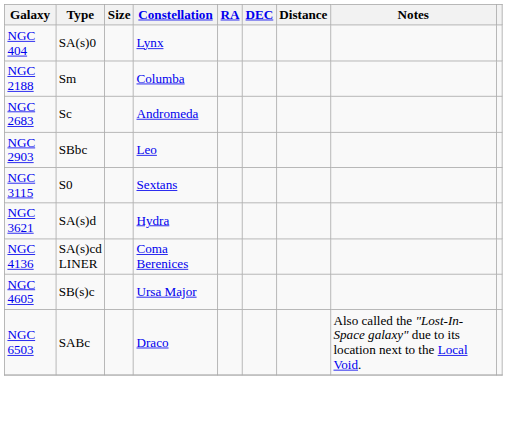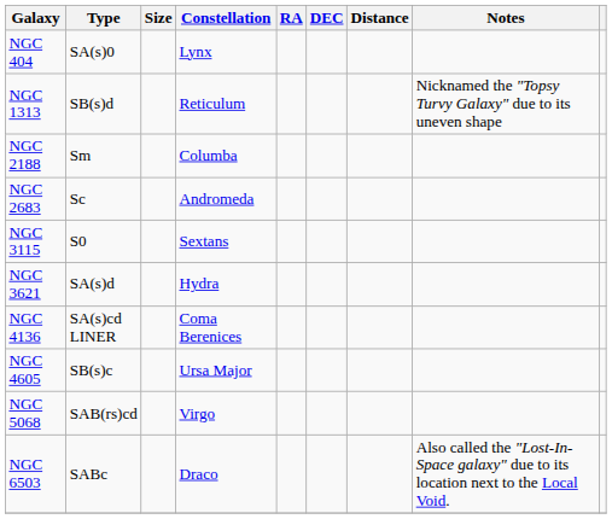+ row: NGC 1313 | SB(s)d | Reticulum | Nicknamed the "Topsy Turvy Galaxy" due to its uneven shape
- row: NGC 2903 | SBbc | Leo
+ row: NGC 5068 | SAB(rs)cd | Virgo
